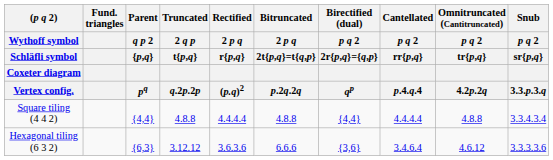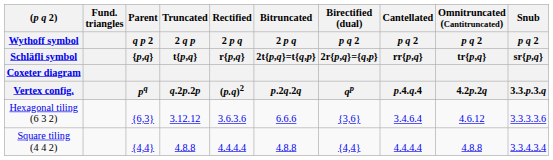rows swapped: Square tiling (4 4 2) <-> Hexagonal tiling (6 3 2)
